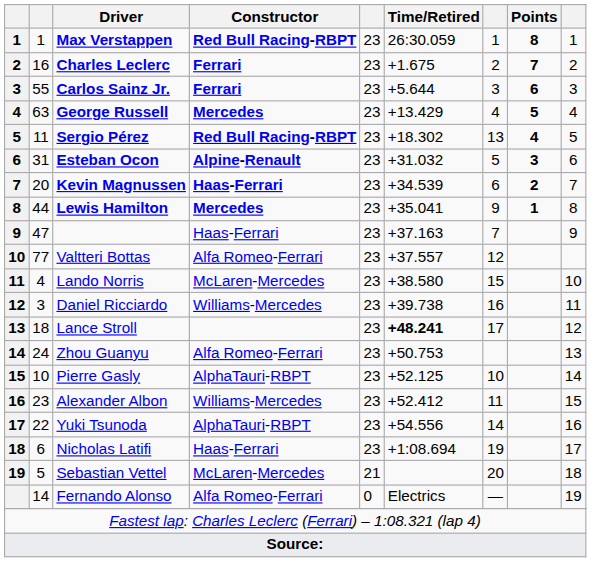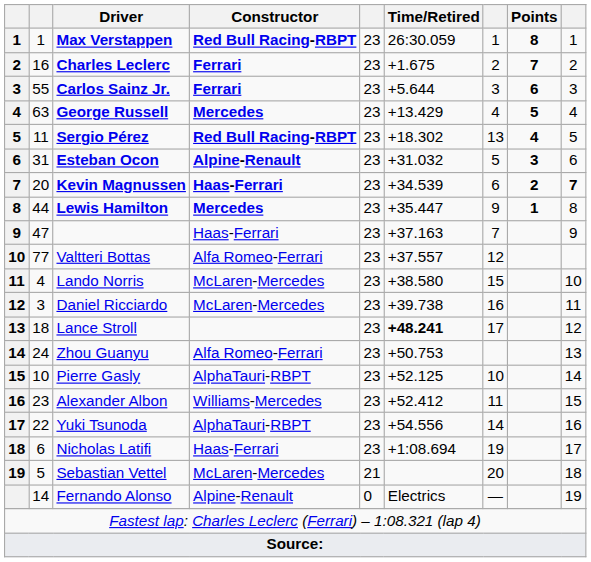Kevin Magnussen | column 9: normal -> bold
Lewis Hamilton | Time/Retired: +35.041 -> +35.447
Daniel Ricciardo | Constructor: Williams-Mercedes -> McLaren-Mercedes
Fernando Alonso | Constructor: Alfa Romeo-Ferrari -> Alpine-Renault
